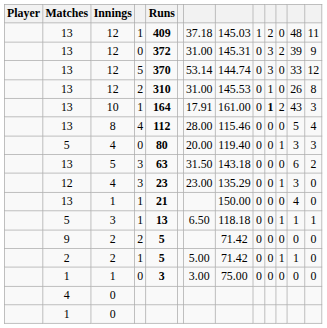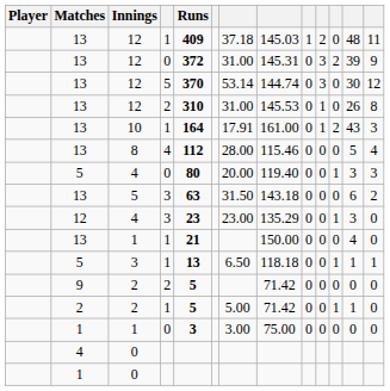12 / 5 | column 12: 33 -> 30
10 | column 10: bold -> normal
